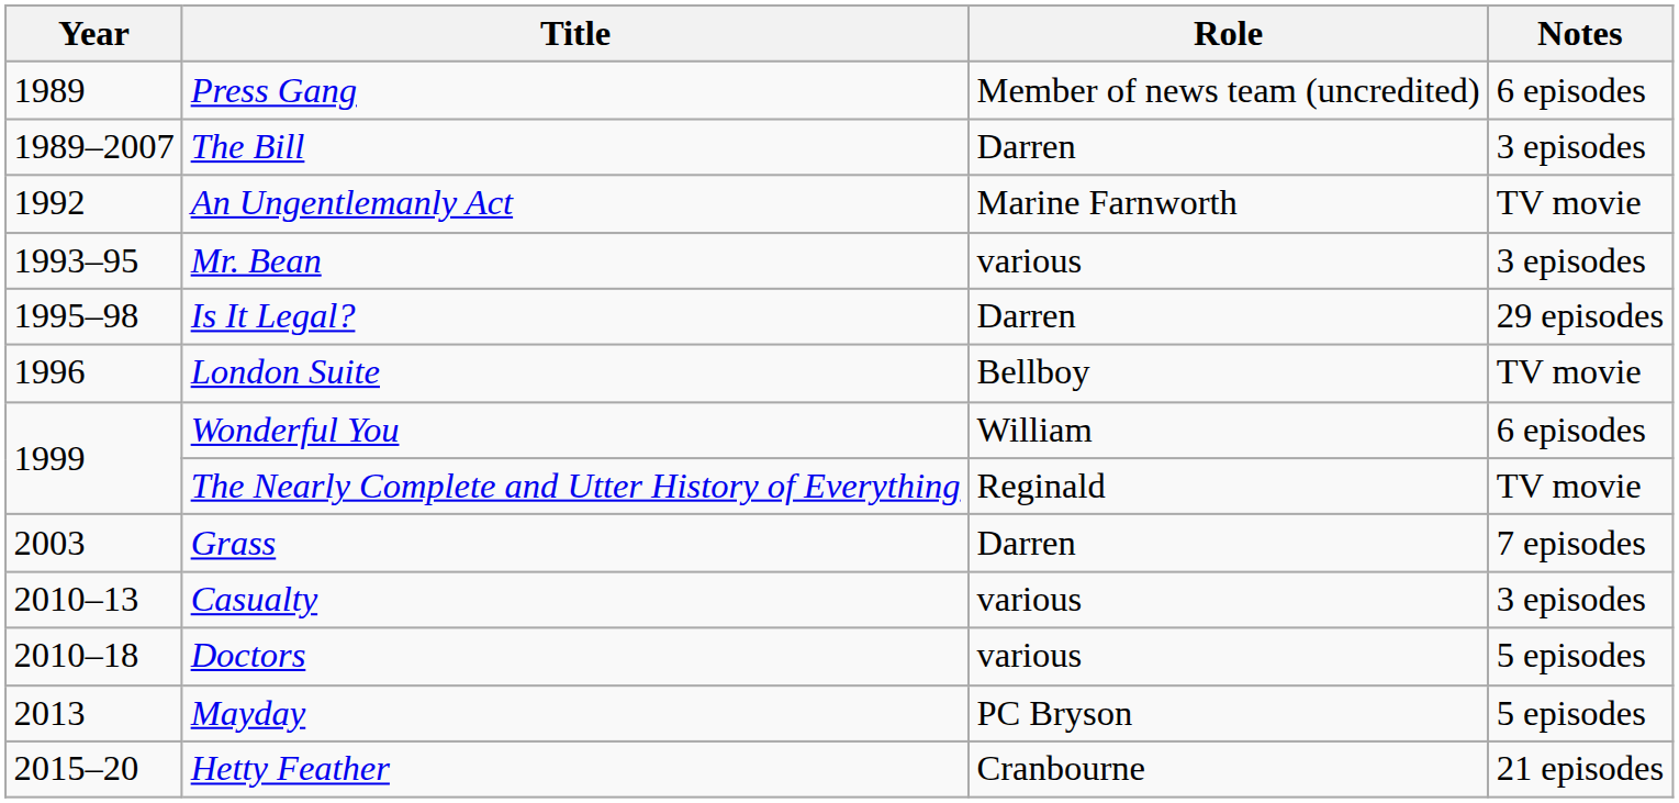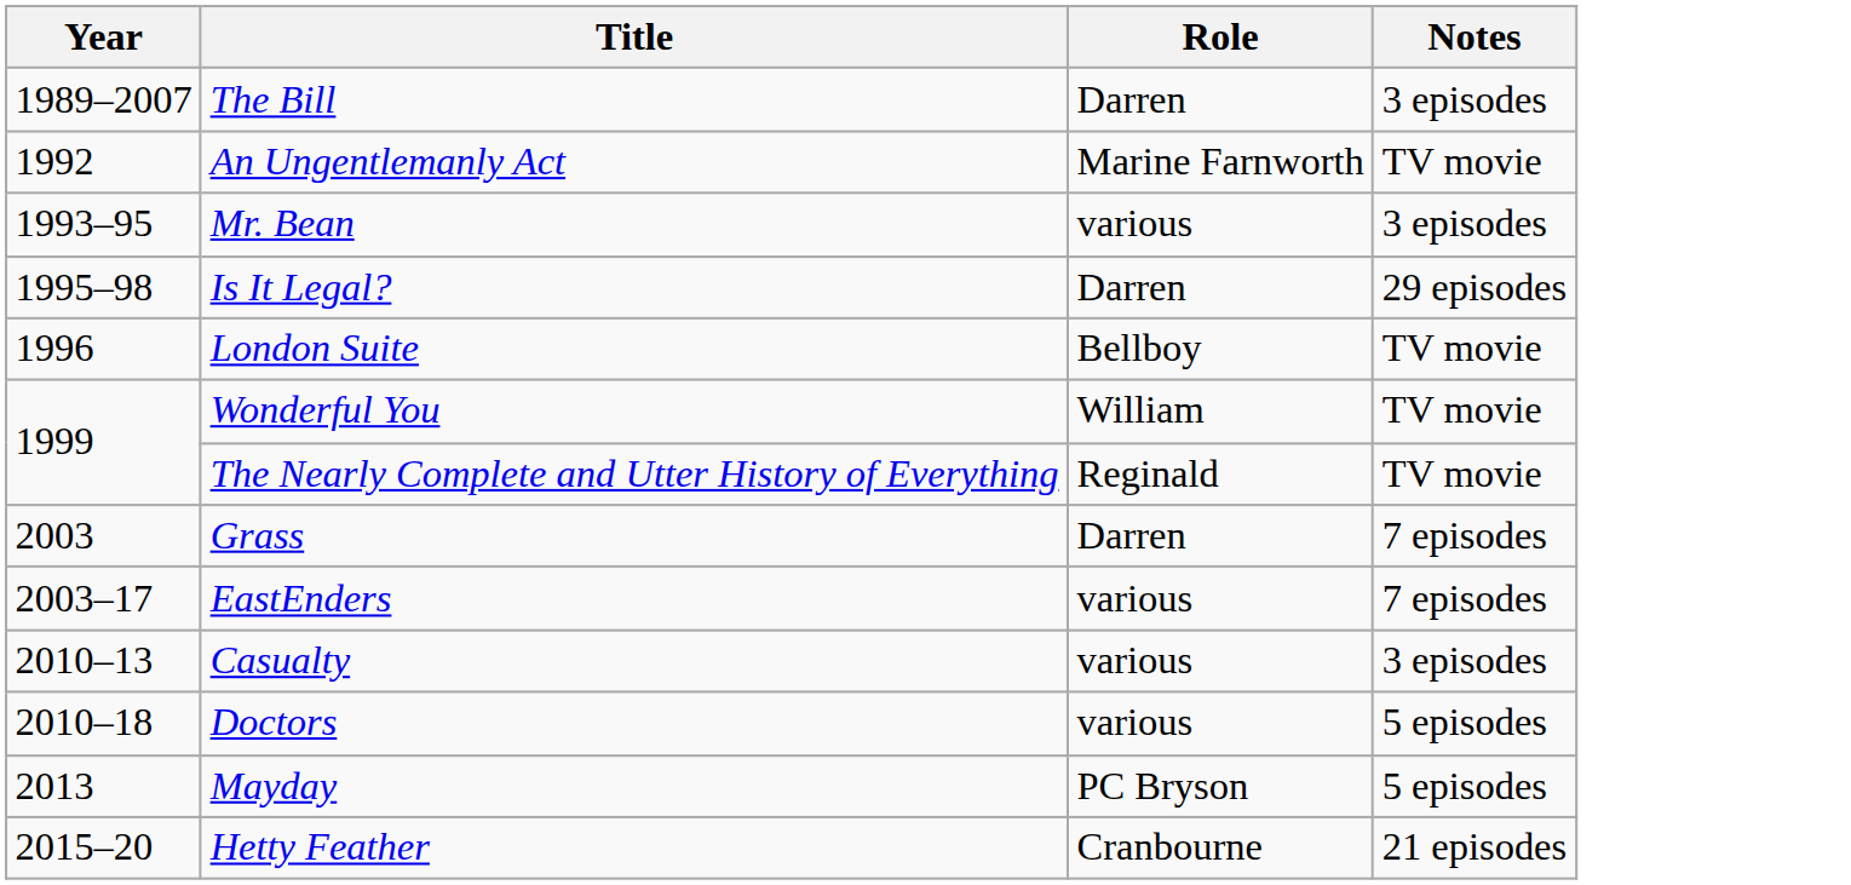- row: 1989 | Press Gang | Member of news team (uncredited) | 6 episodes
Wonderful You | Notes: 6 episodes -> TV movie
+ row: 2003–17 | EastEnders | various | 7 episodes
